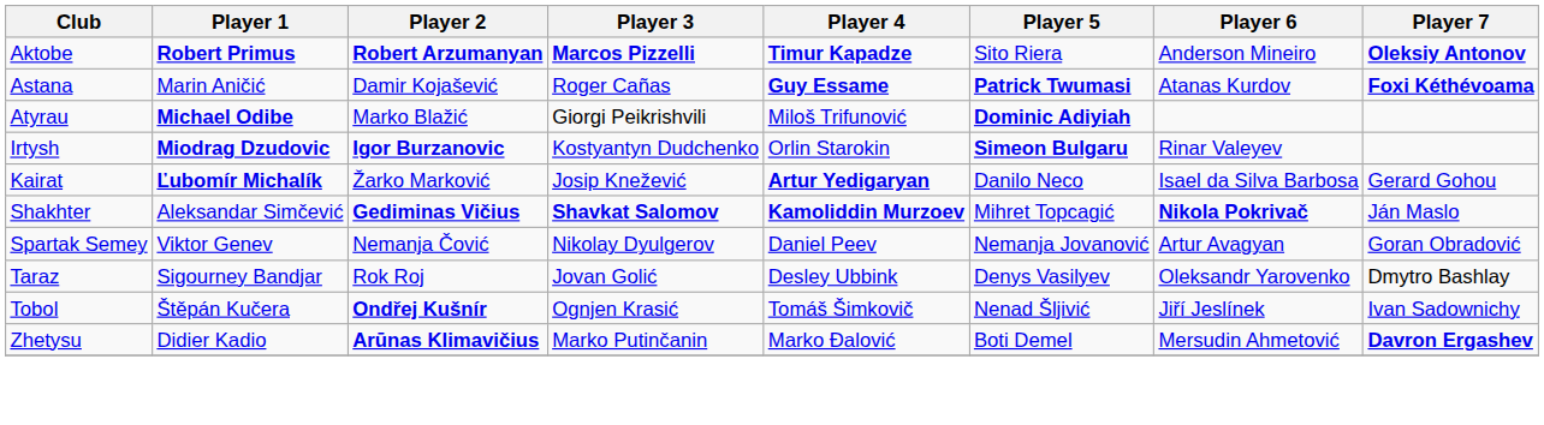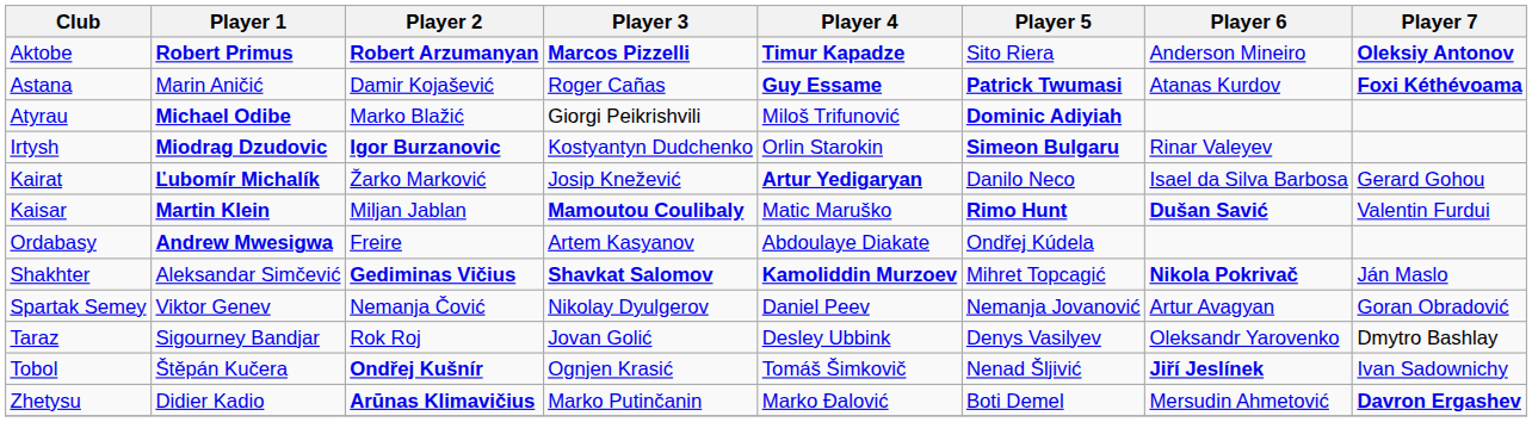+ row: Kaisar | Martin Klein | Miljan Jablan | Mamoutou Coulibaly | Matic Maruško | Rimo Hunt | Dušan Savić | Valentin Furdui
+ row: Ordabasy | Andrew Mwesigwa | Freire | Artem Kasyanov | Abdoulaye Diakate | Ondřej Kúdela
Tobol | Player 6: normal -> bold
